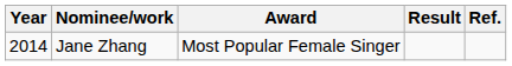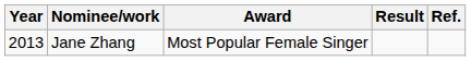Jane Zhang | Year: 2014 -> 2013
